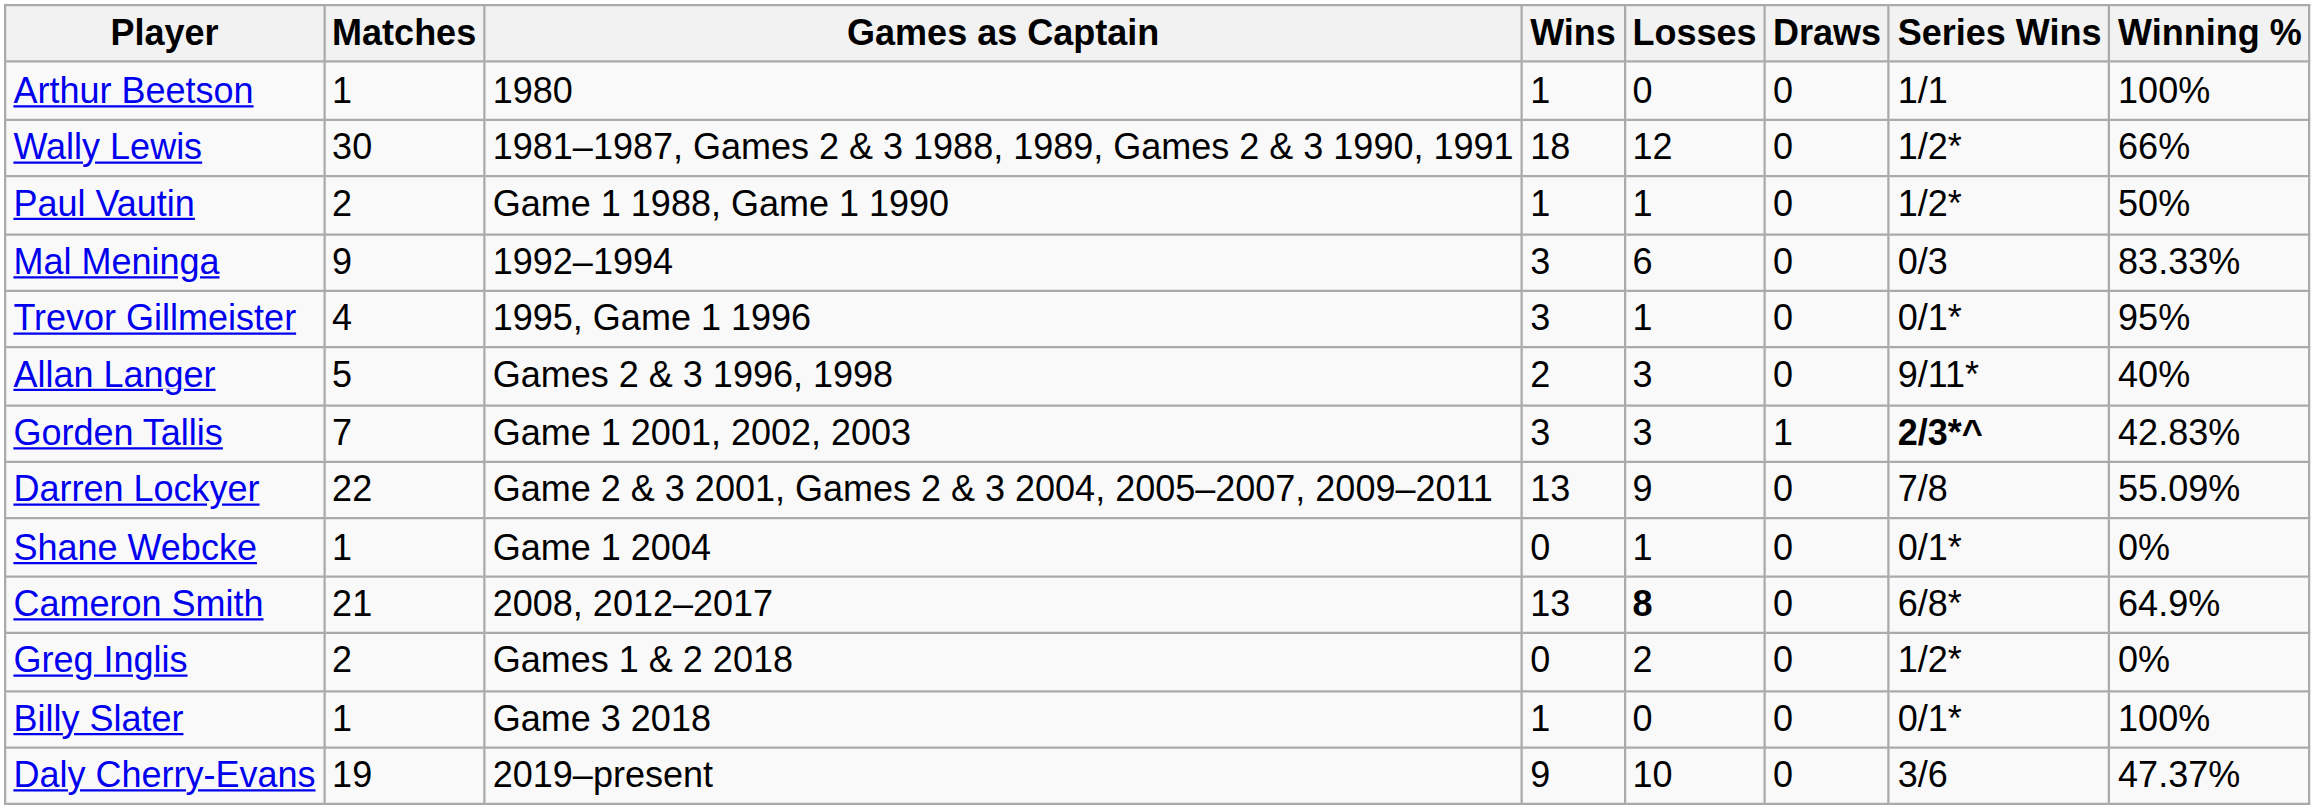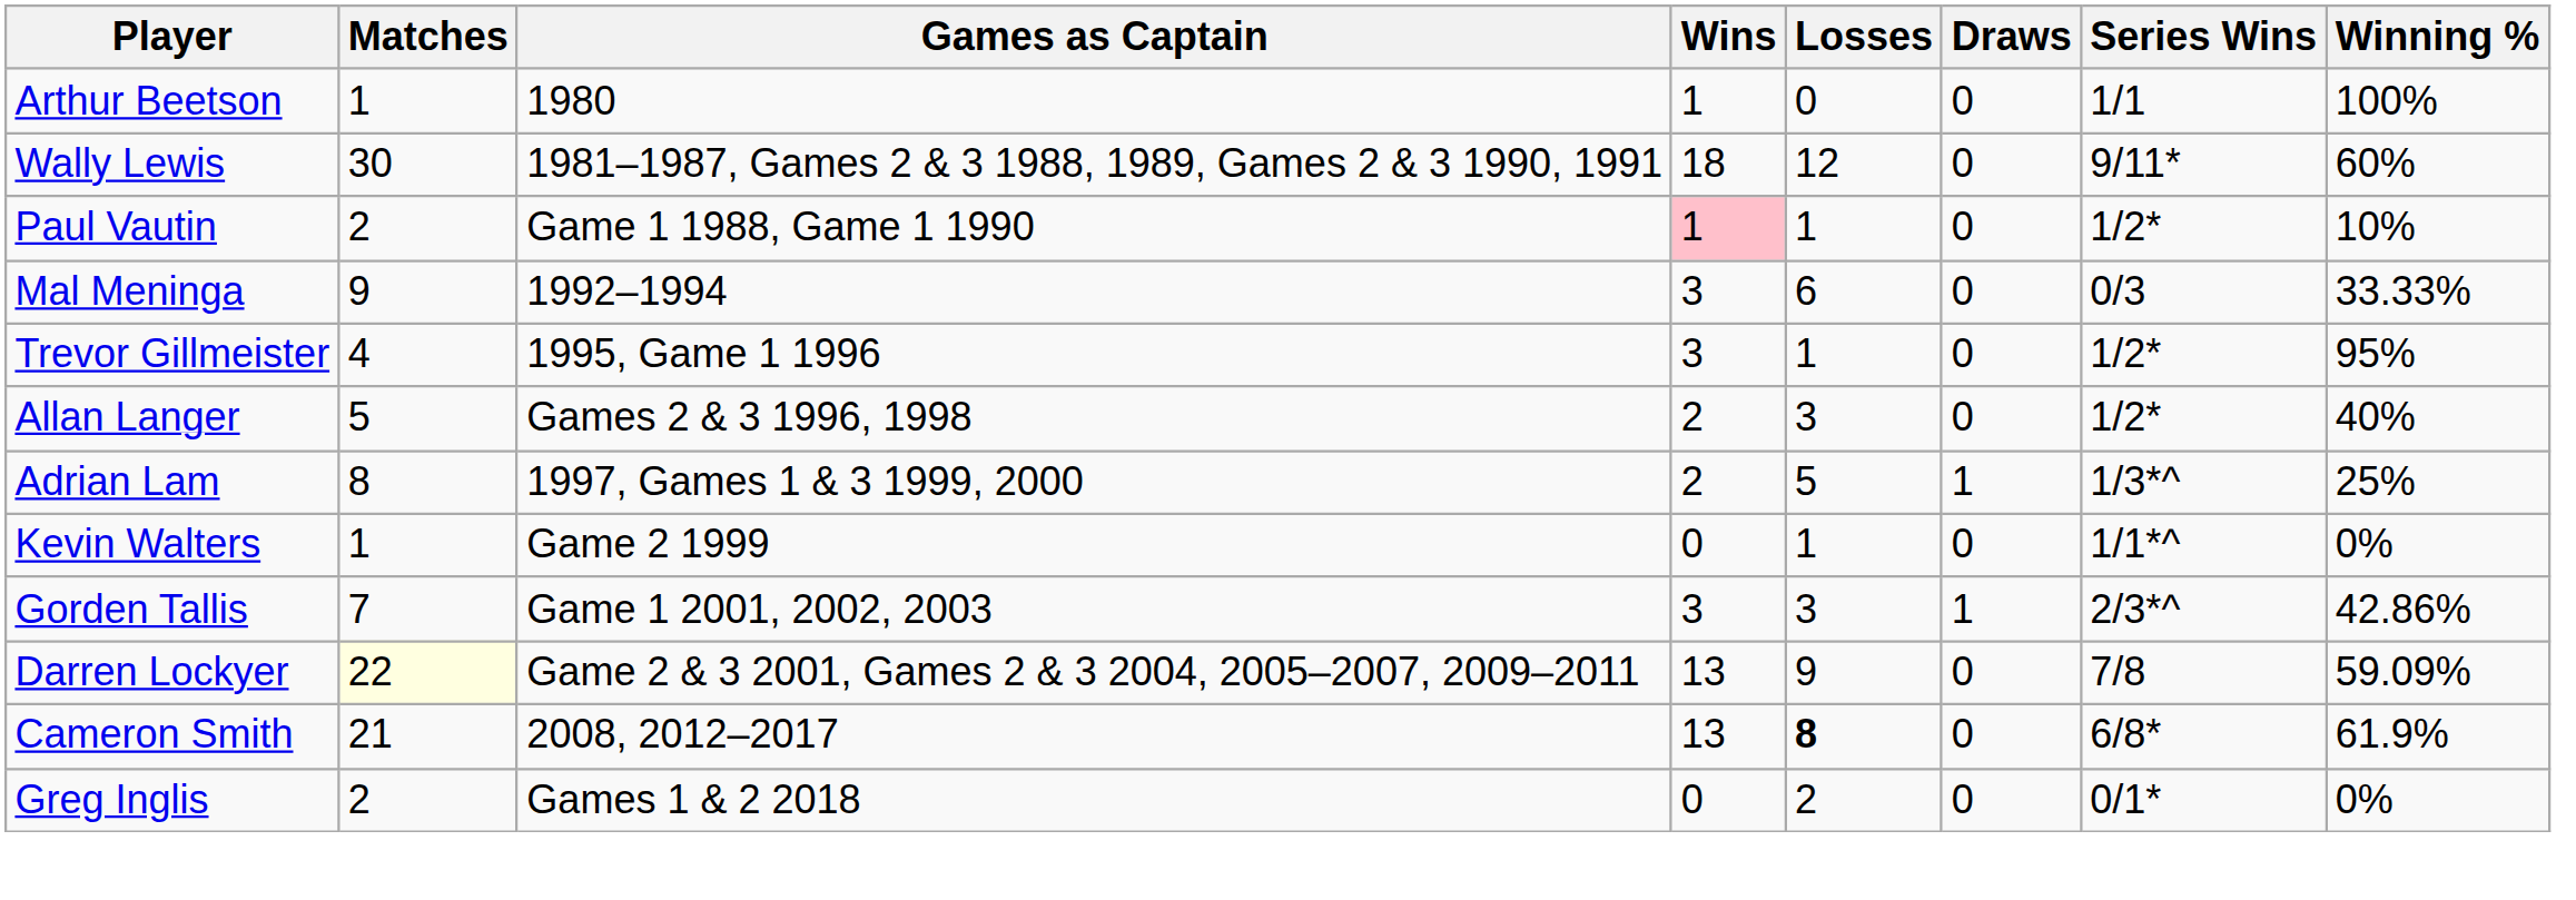Wally Lewis | Series Wins: 1/2* -> 9/11*
Wally Lewis | Winning %: 66% -> 60%
Paul Vautin | Wins: no background -> pink background
Paul Vautin | Winning %: 50% -> 10%
Mal Meninga | Winning %: 83.33% -> 33.33%
Trevor Gillmeister | Series Wins: 0/1* -> 1/2*
Allan Langer | Series Wins: 9/11* -> 1/2*
+ row: Adrian Lam | 8 | 1997, Games 1 & 3 1999, 2000 | 2 | 5 | 1 | 1/3*^ | 25%
+ row: Kevin Walters | 1 | Game 2 1999 | 0 | 1 | 0 | 1/1*^ | 0%
Gorden Tallis | Series Wins: bold -> normal
Gorden Tallis | Winning %: 42.83% -> 42.86%
Darren Lockyer | Matches: no background -> lightyellow background
Darren Lockyer | Winning %: 55.09% -> 59.09%
- row: Shane Webcke | 1 | Game 1 2004 | 0 | 1 | 0 | 0/1* | 0%
Cameron Smith | Winning %: 64.9% -> 61.9%
Greg Inglis | Series Wins: 1/2* -> 0/1*
- row: Billy Slater | 1 | Game 3 2018 | 1 | 0 | 0 | 0/1* | 100%
- row: Daly Cherry-Evans | 19 | 2019–present | 9 | 10 | 0 | 3/6 | 47.37%
